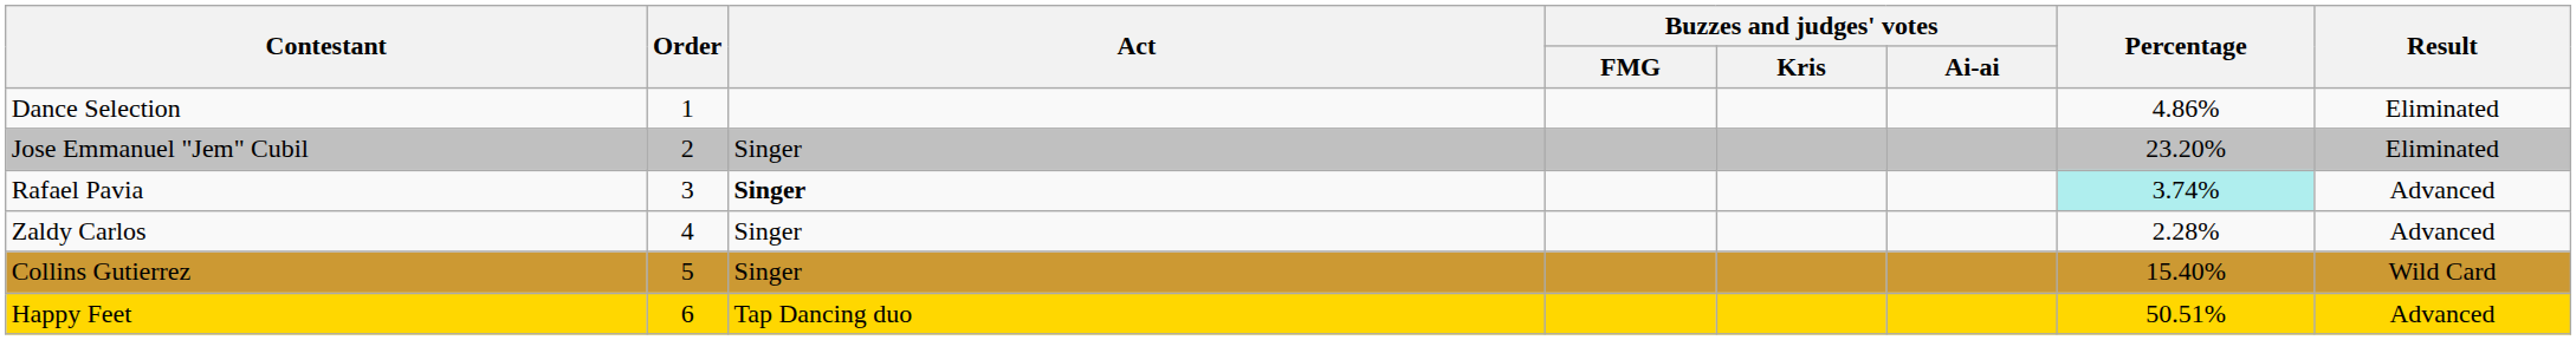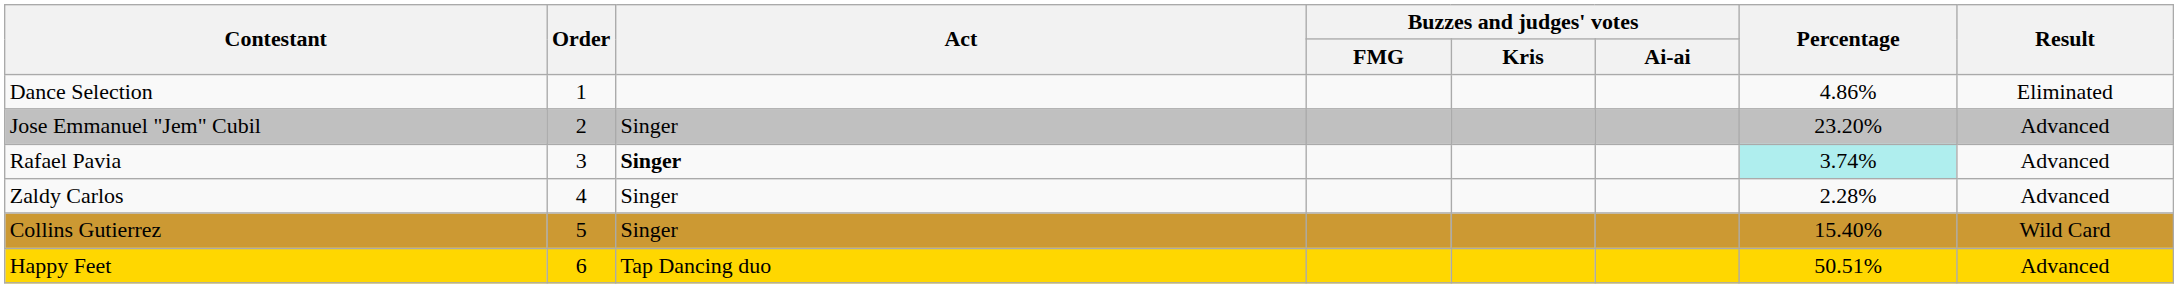Jose Emmanuel "Jem" Cubil | Result: Eliminated -> Advanced
